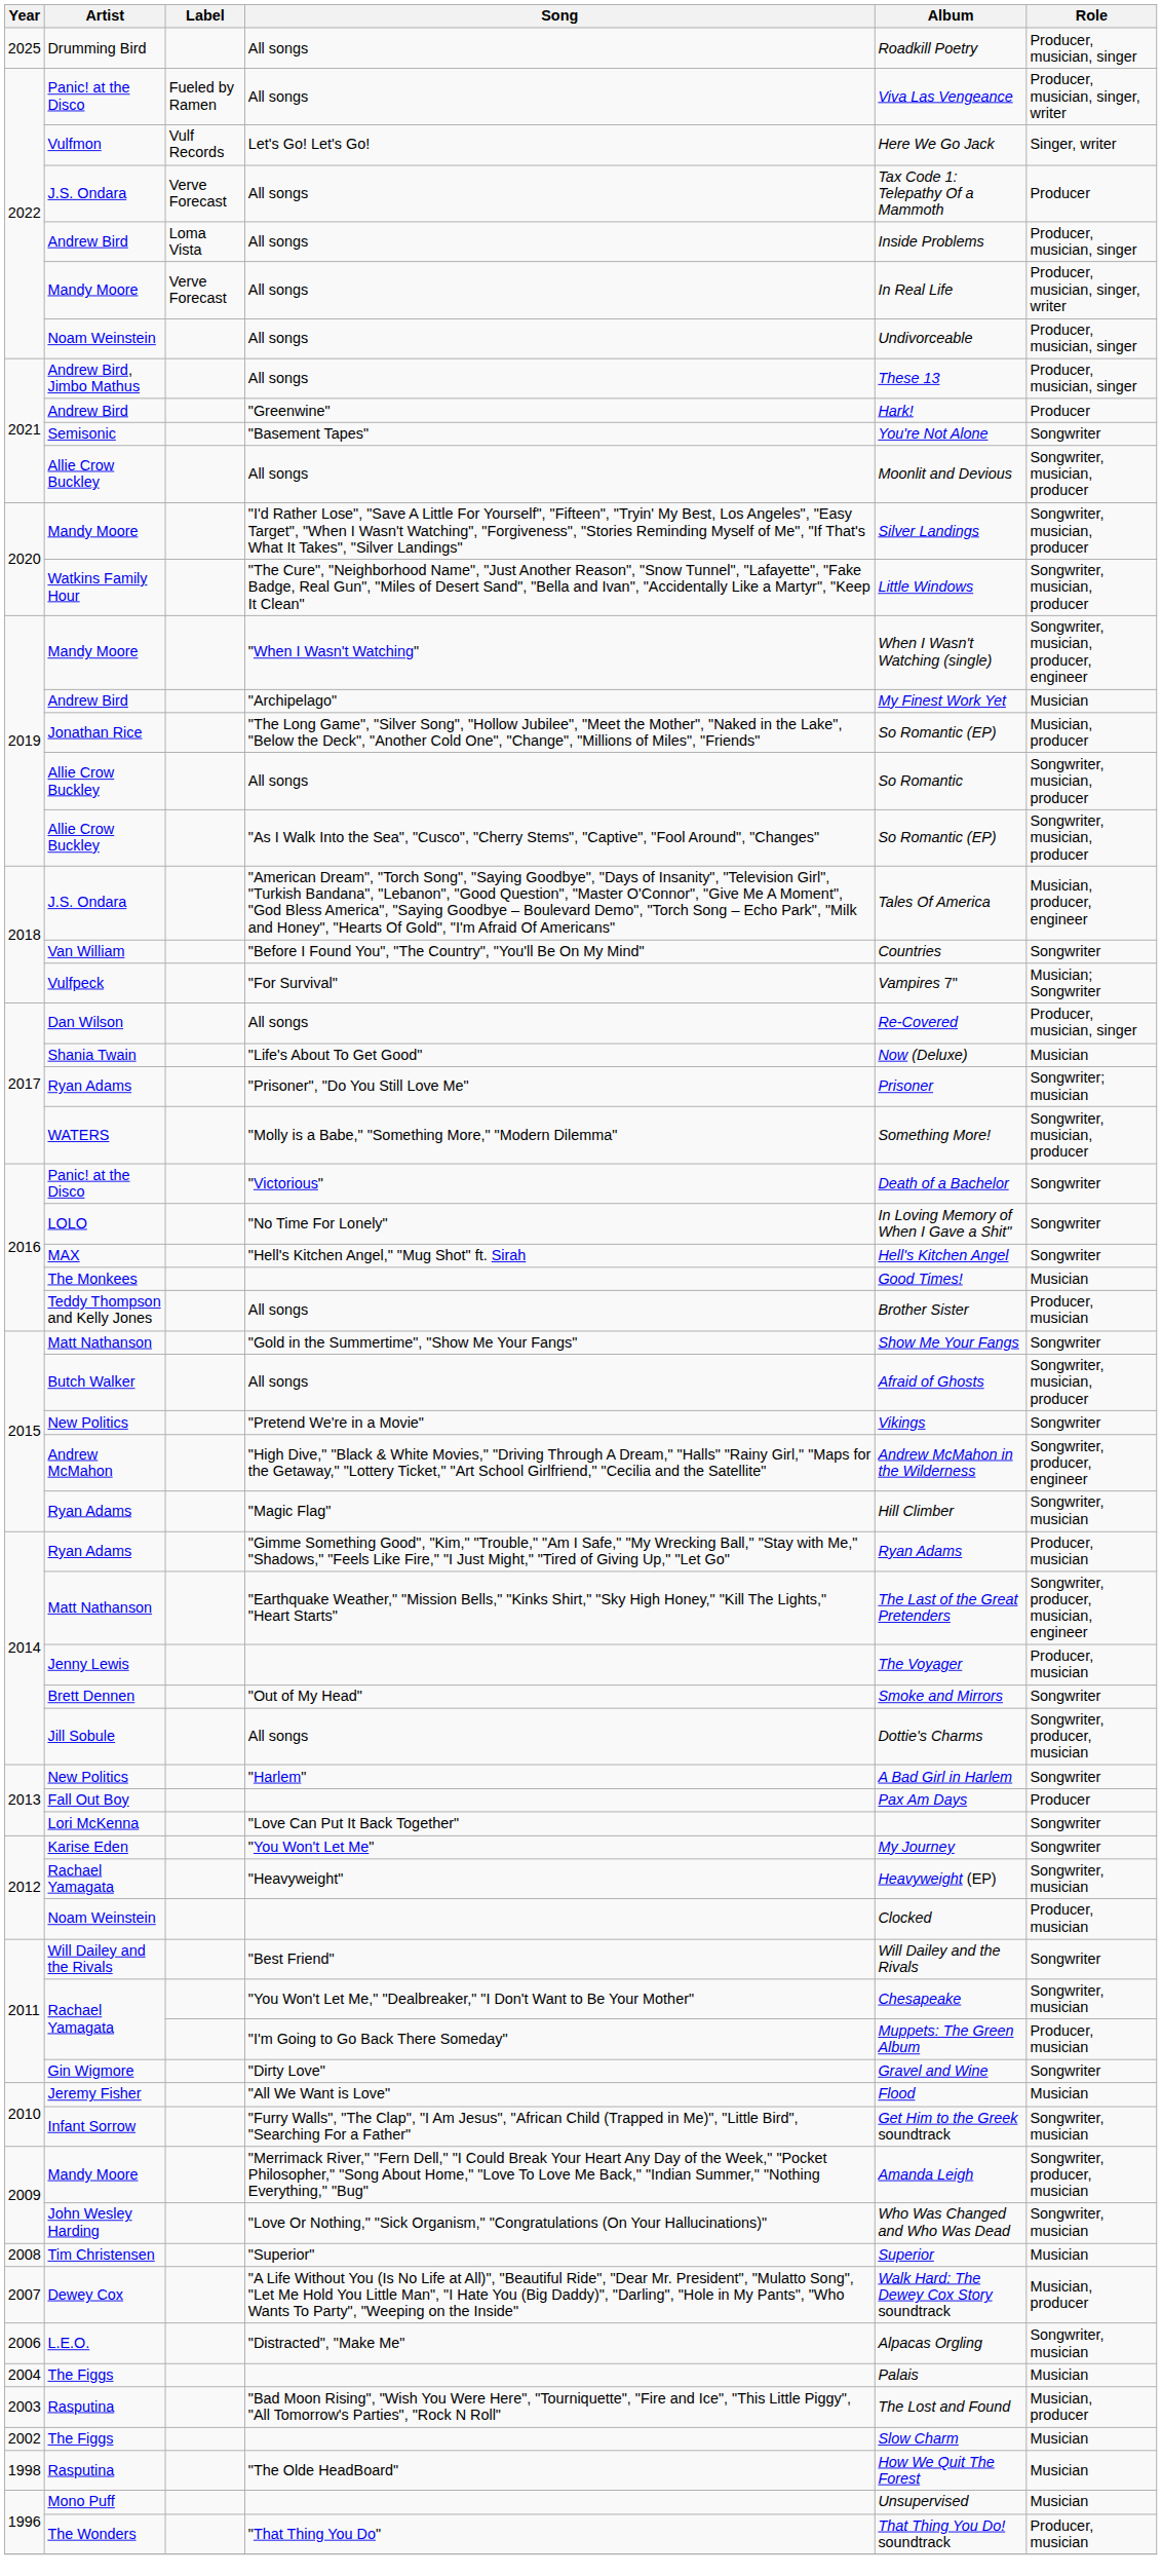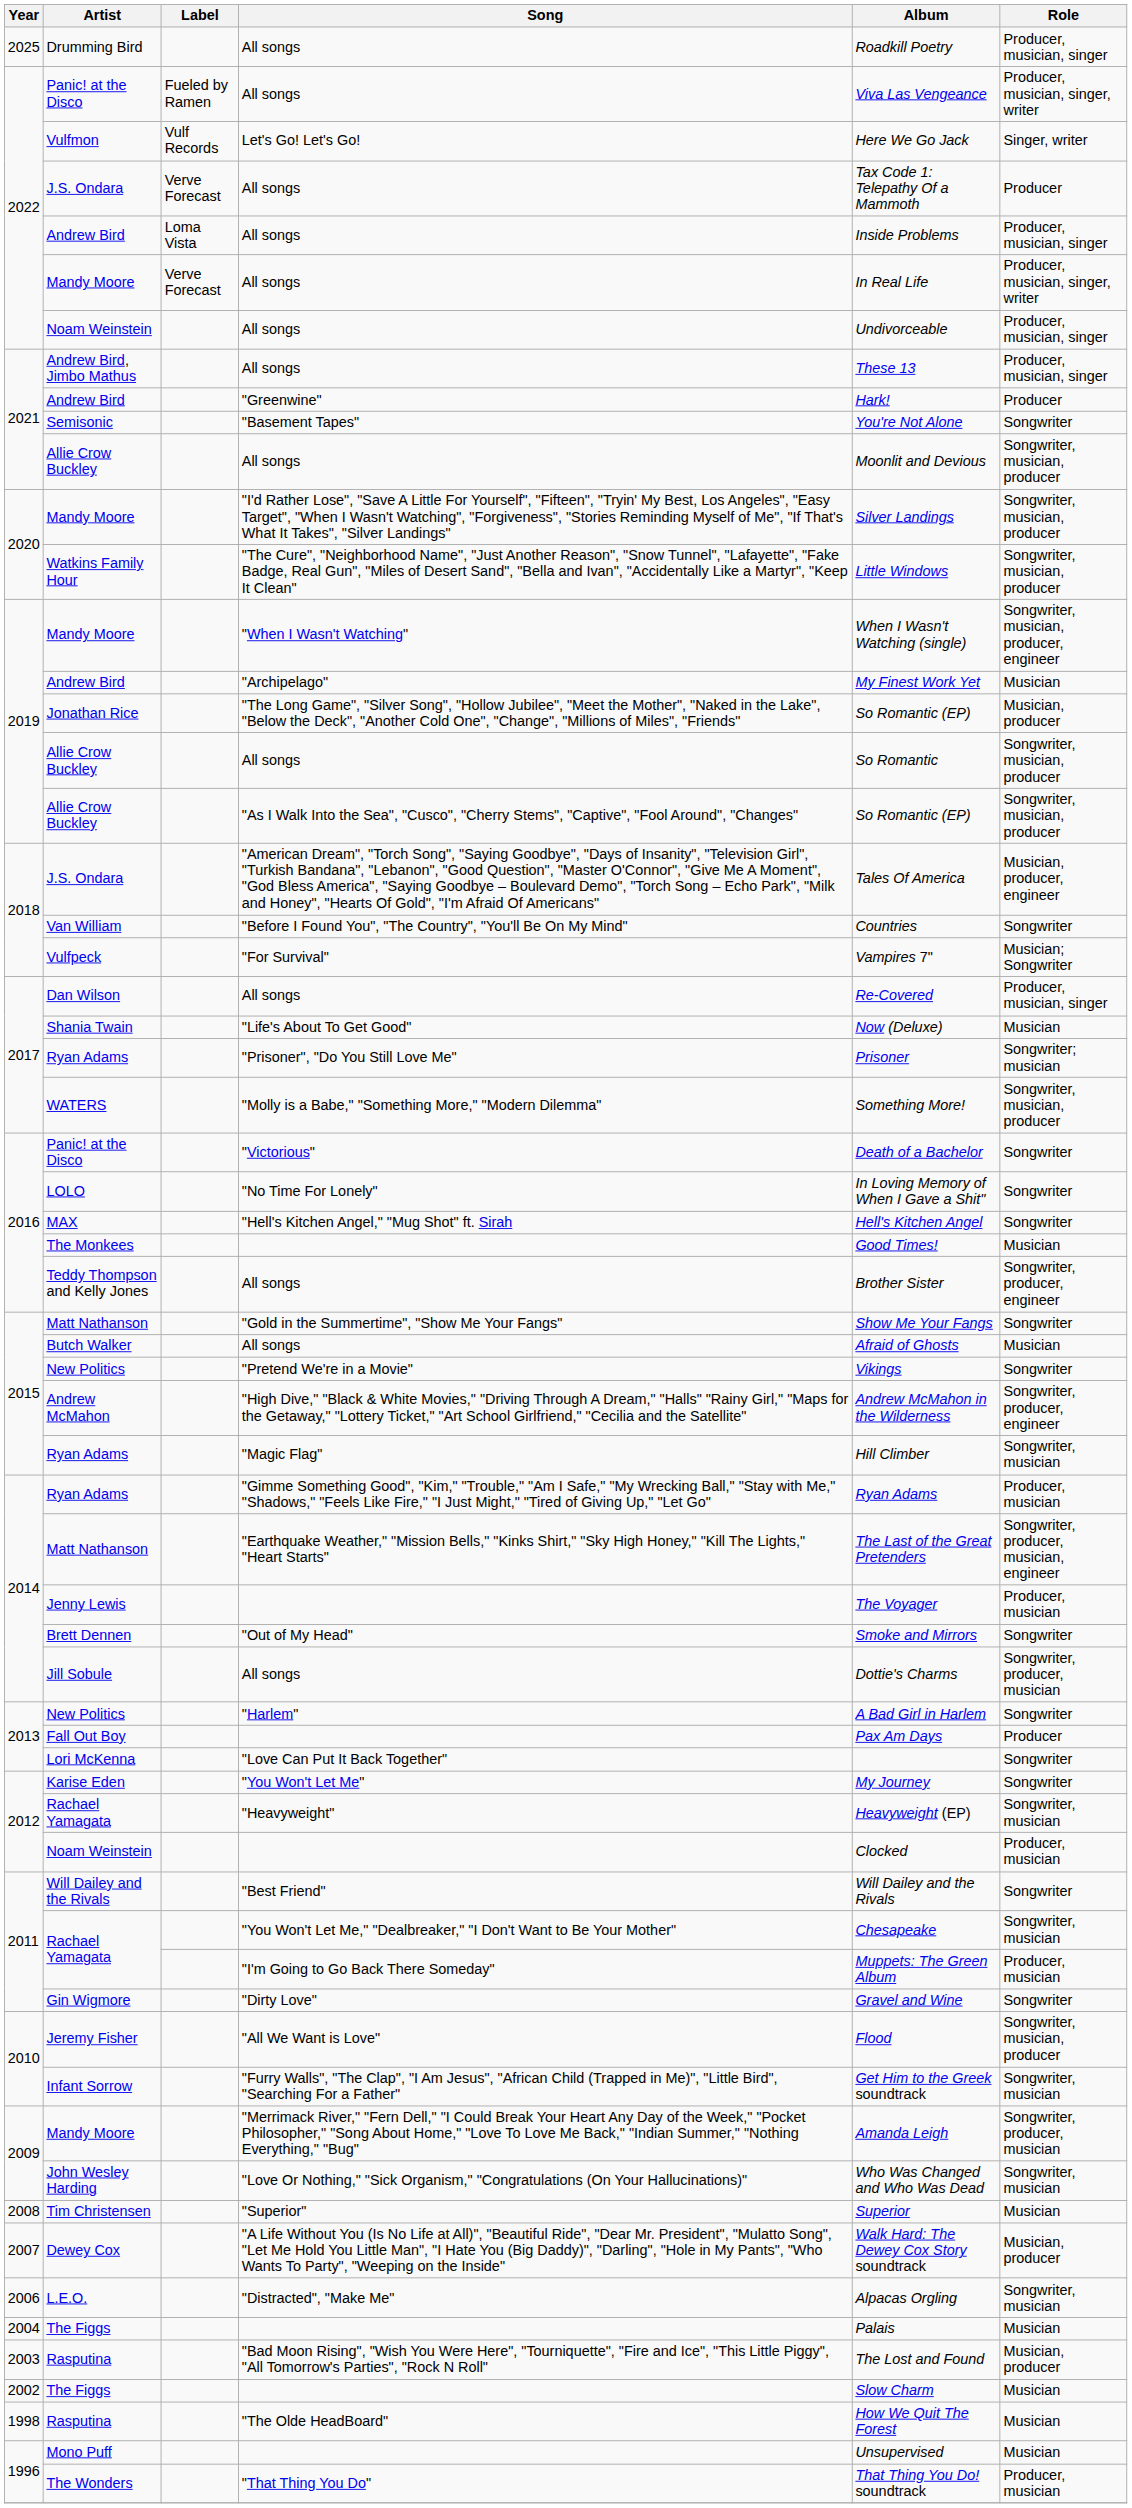Teddy Thompson and Kelly Jones | Role: Producer, musician -> Songwriter, producer, engineer
Butch Walker | Role: Songwriter, musician, producer -> Musician
Jeremy Fisher | Role: Musician -> Songwriter, musician, producer
